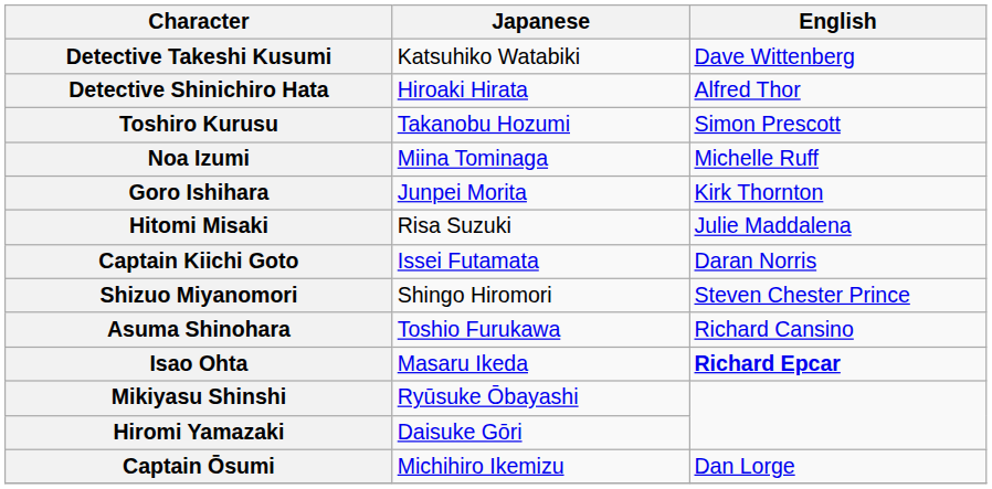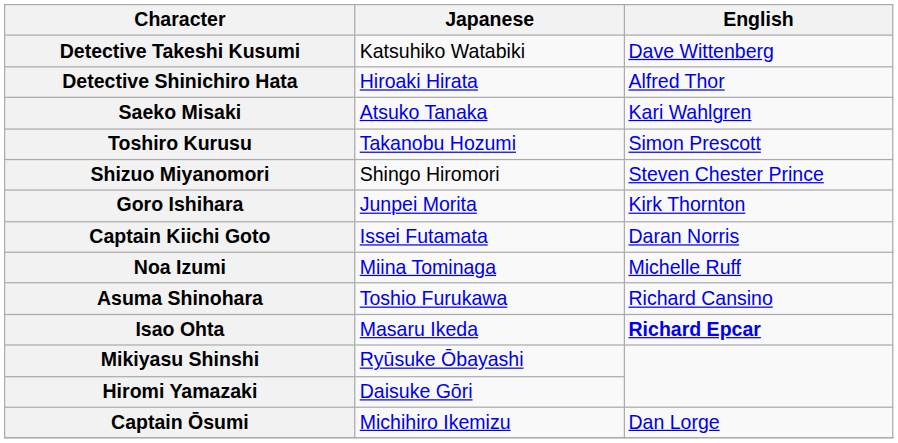+ row: Saeko Misaki | Atsuko Tanaka | Kari Wahlgren
rows swapped: Shizuo Miyanomori <-> Noa Izumi
- row: Hitomi Misaki | Risa Suzuki | Julie Maddalena
